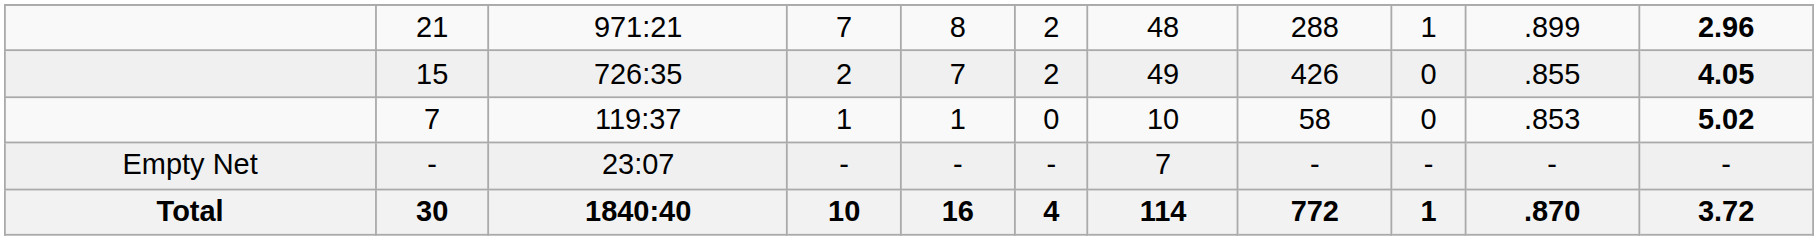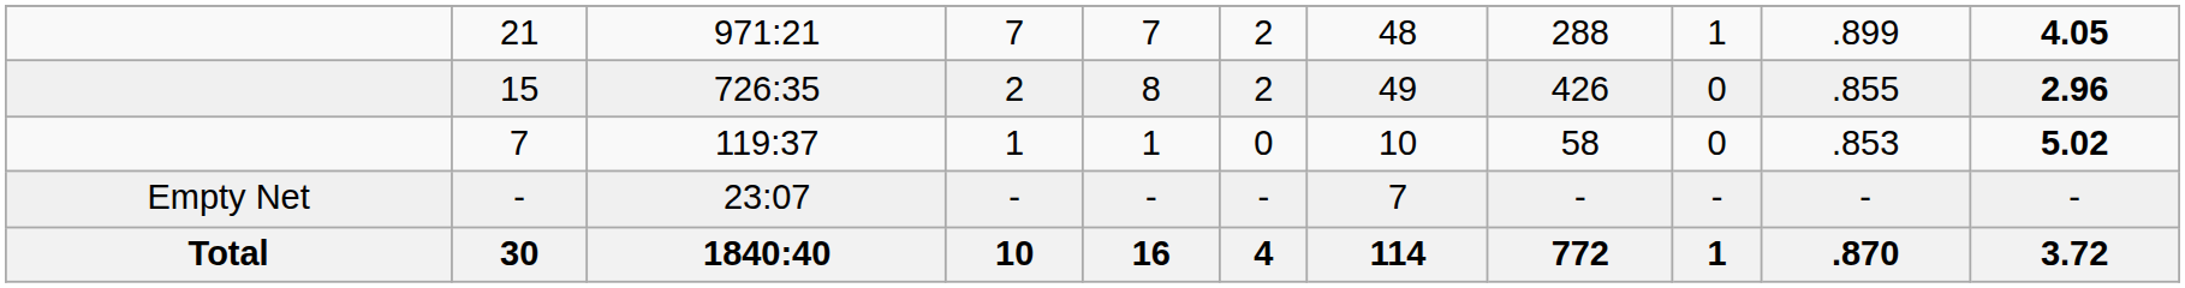21 | column 5: 8 -> 7
21 | column 11: 2.96 -> 4.05
15 | column 5: 7 -> 8
15 | column 11: 4.05 -> 2.96
